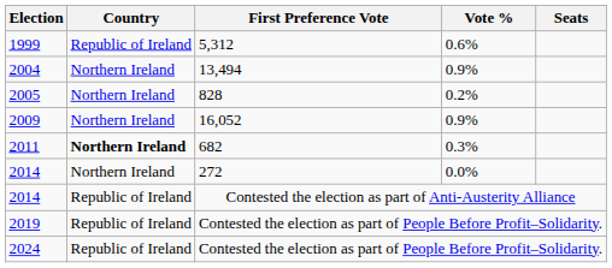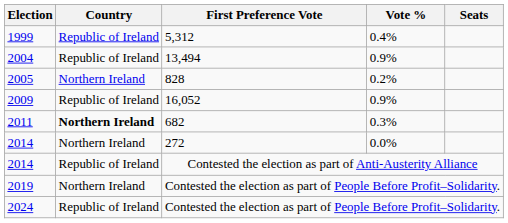1999 | Vote %: 0.6% -> 0.4%
2004 | Country: Northern Ireland -> Republic of Ireland
2009 | Country: Northern Ireland -> Republic of Ireland
2019 | Country: Republic of Ireland -> Northern Ireland
